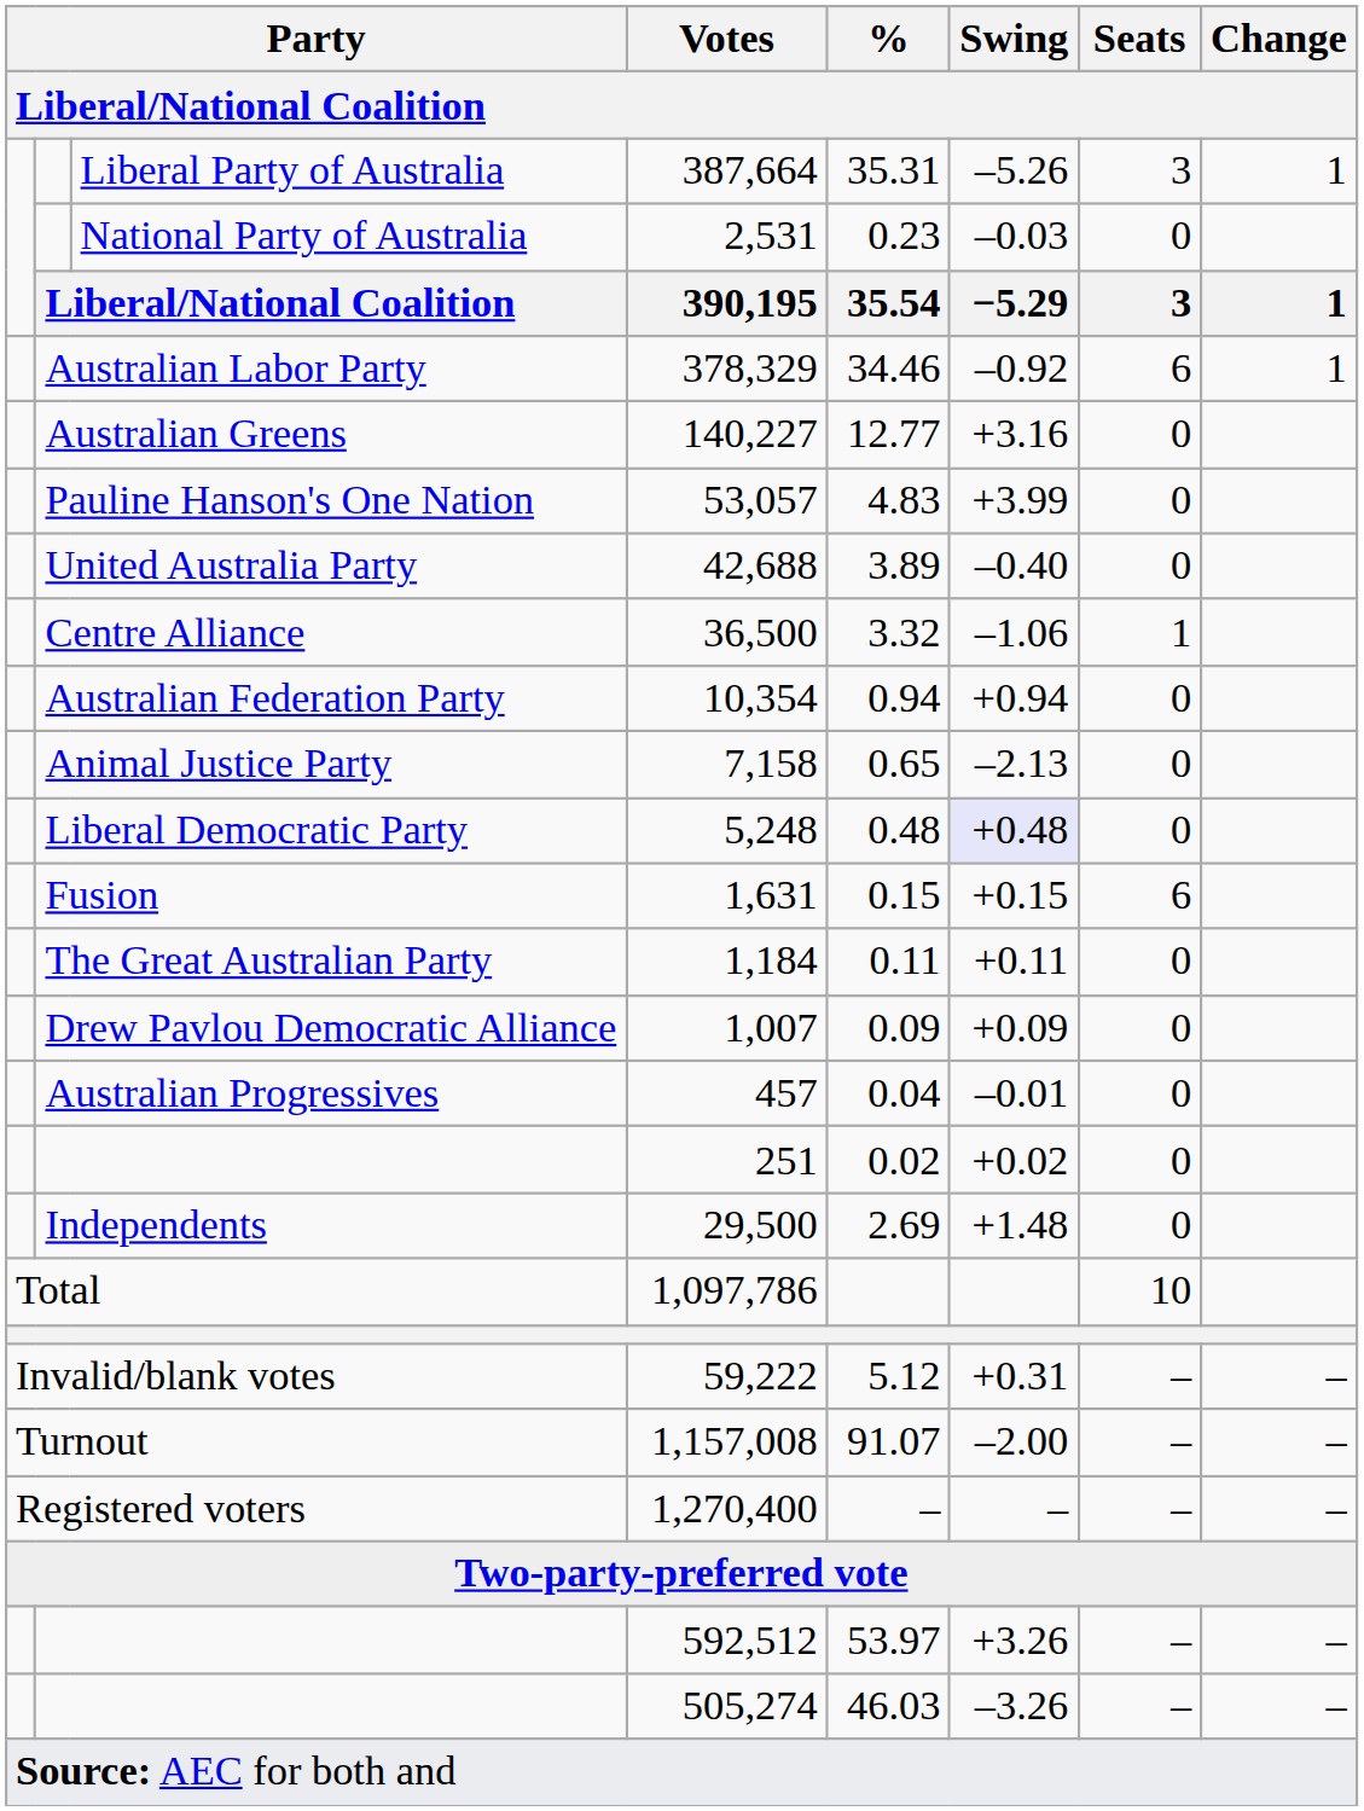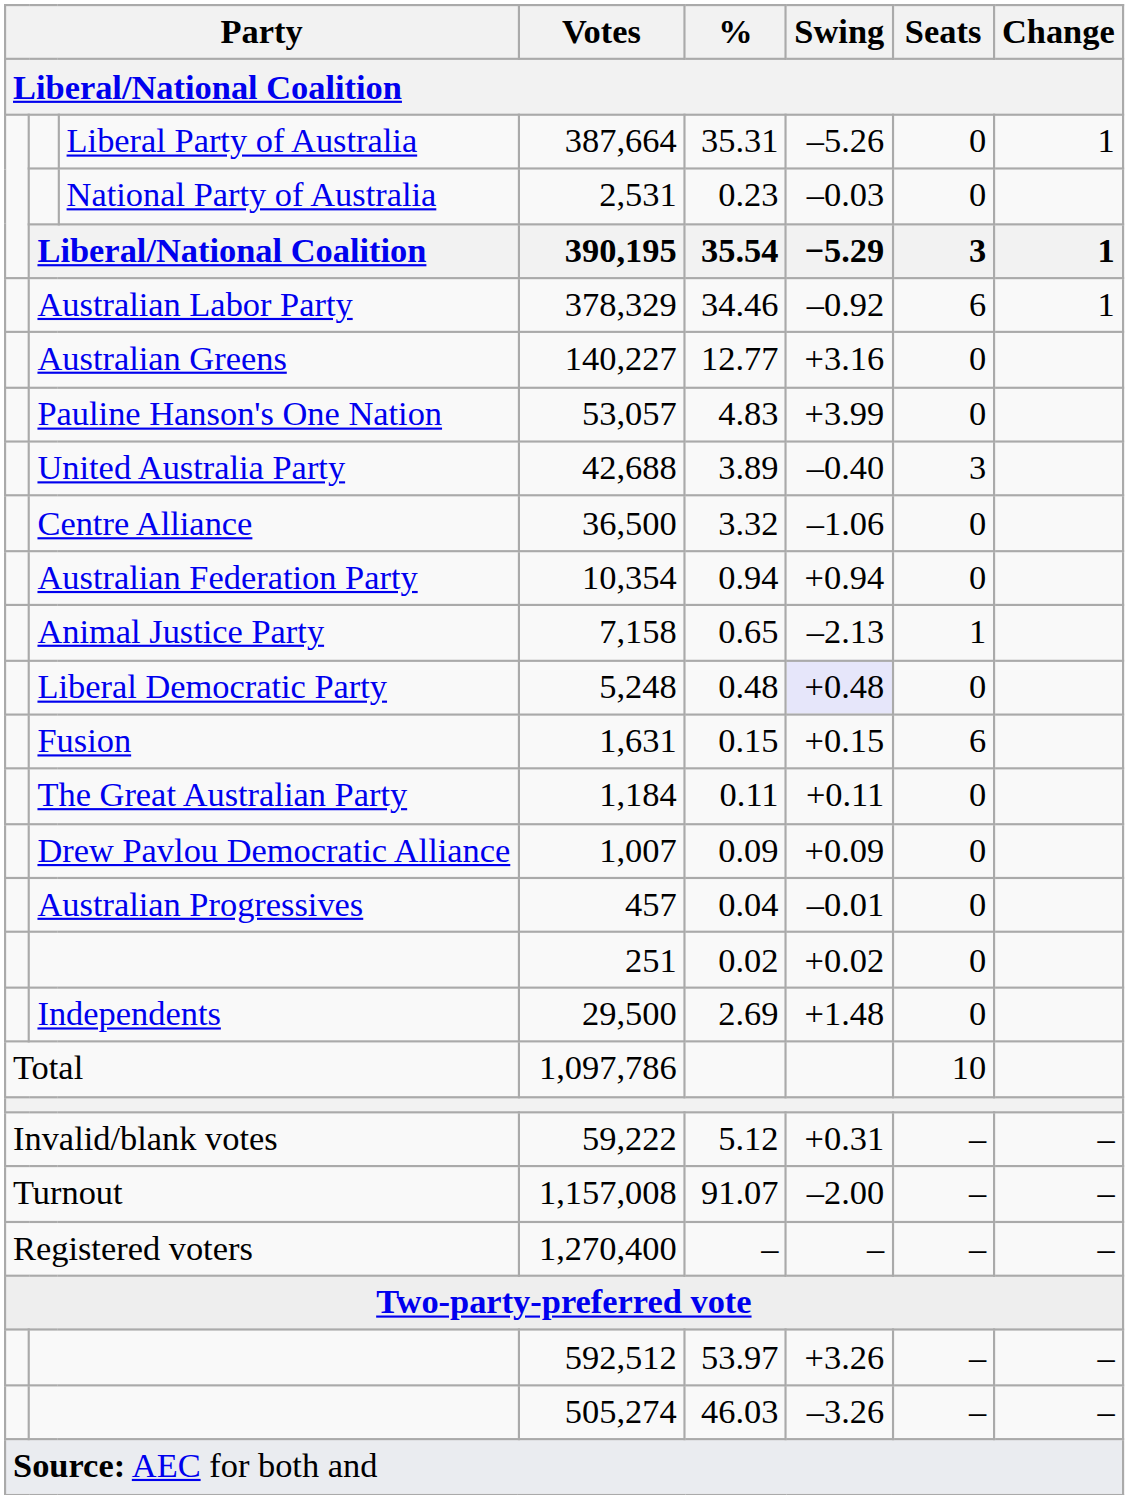Liberal Party of Australia | Seats / Liberal/National Coalition: 3 -> 0
United Australia Party | Seats / Liberal/National Coalition: 0 -> 3
Centre Alliance | Seats / Liberal/National Coalition: 1 -> 0
Animal Justice Party | Seats / Liberal/National Coalition: 0 -> 1
